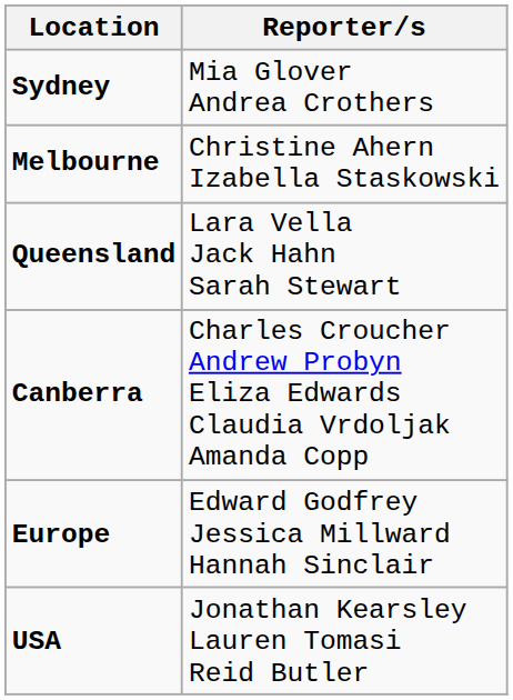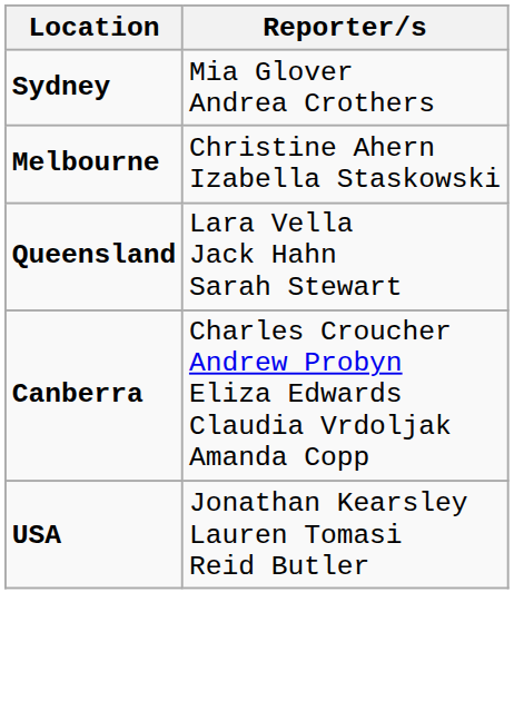- row: Europe | Edward Godfrey Jessica Millward Hannah Sinclair
